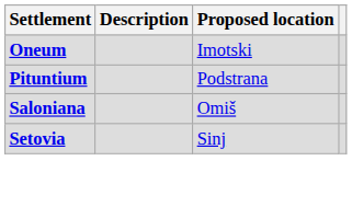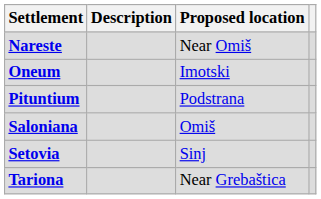+ row: Nareste | Near Omiš
+ row: Tariona | Near Grebaštica
